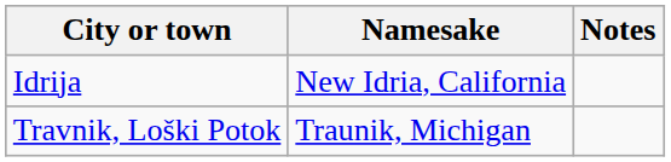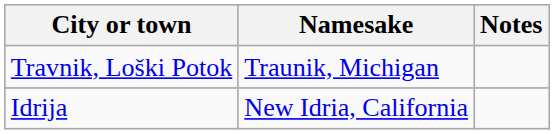rows swapped: Idrija <-> Travnik, Loški Potok
